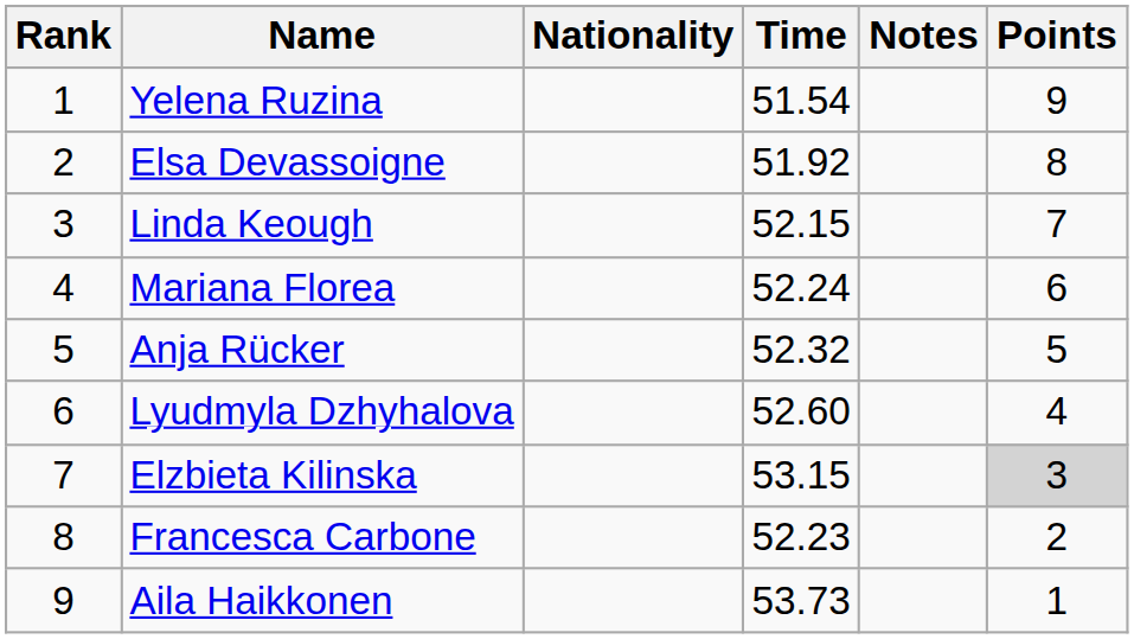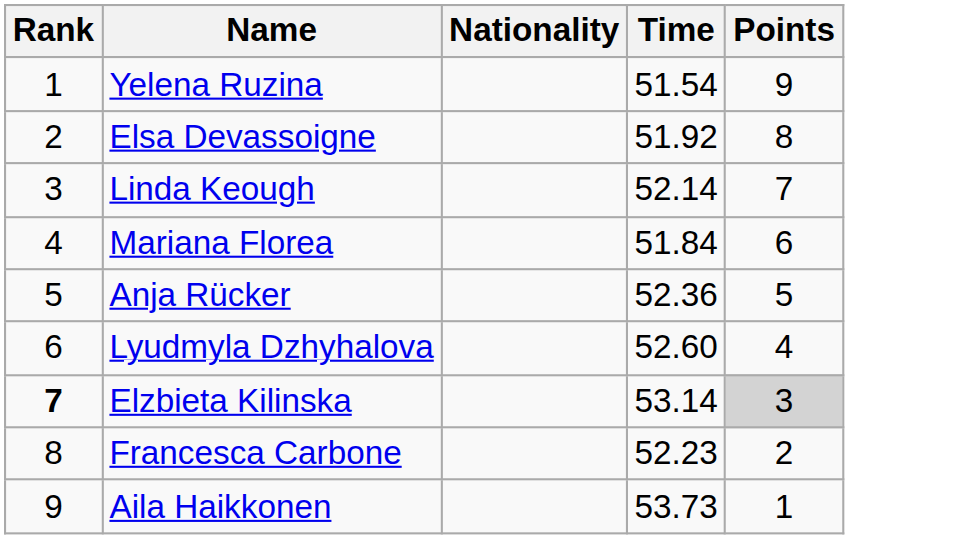- column: Notes
Linda Keough | Time: 52.15 -> 52.14
Mariana Florea | Time: 52.24 -> 51.84
Anja Rücker | Time: 52.32 -> 52.36
Elzbieta Kilinska | Rank: normal -> bold
Elzbieta Kilinska | Time: 53.15 -> 53.14
